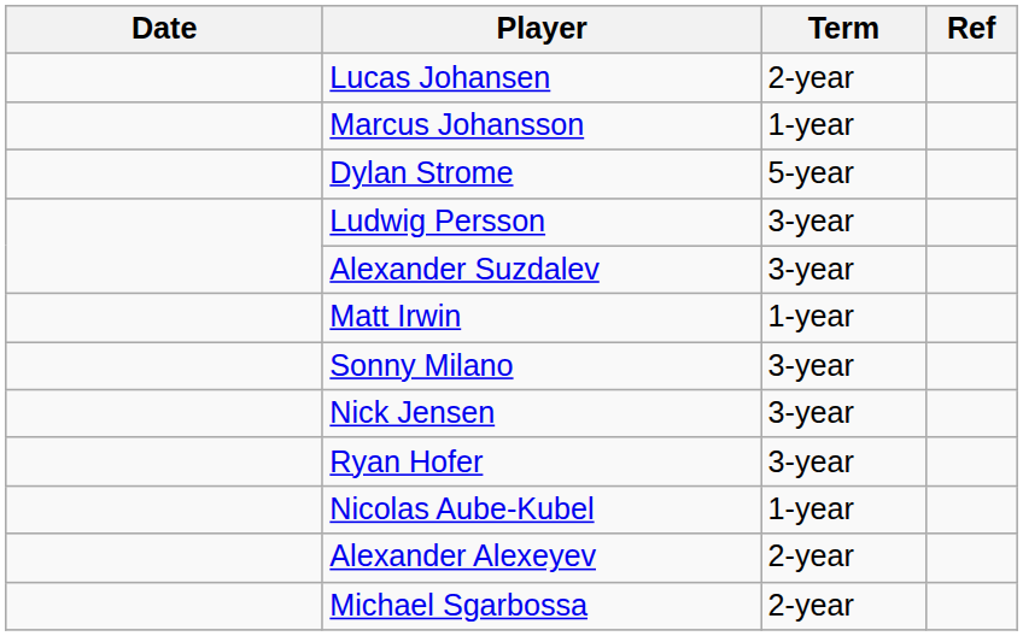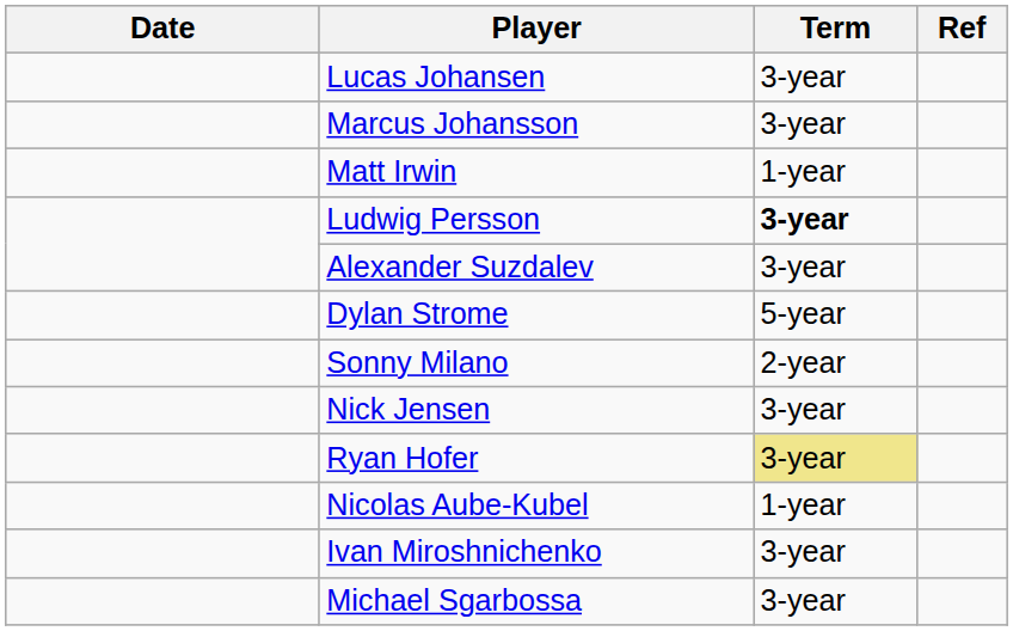Lucas Johansen | Term: 2-year -> 3-year
Marcus Johansson | Term: 1-year -> 3-year
rows swapped: Matt Irwin <-> Dylan Strome
Ludwig Persson | Term: normal -> bold
Sonny Milano | Term: 3-year -> 2-year
Ryan Hofer | Term: no background -> khaki background
+ row: Ivan Miroshnichenko | 3-year
- row: Alexander Alexeyev | 2-year
Michael Sgarbossa | Term: 2-year -> 3-year
